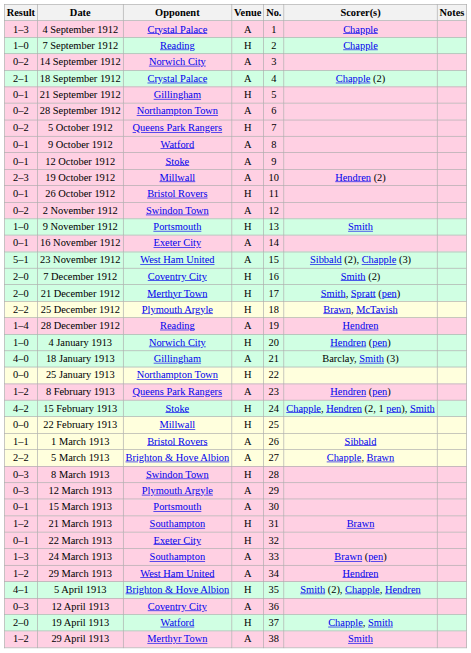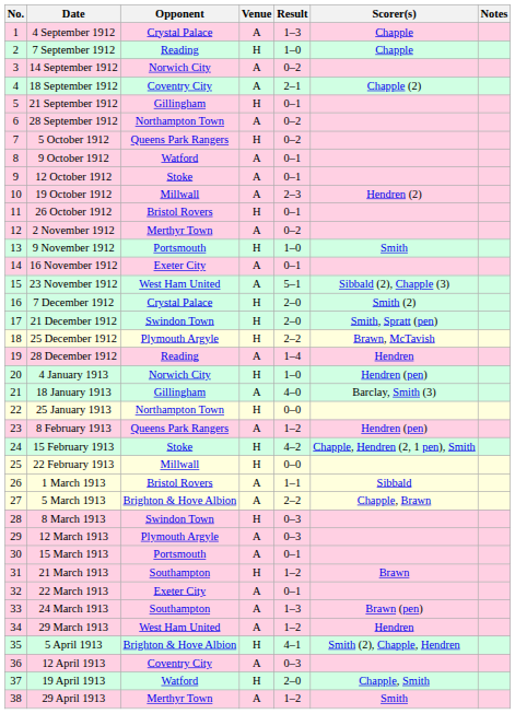columns swapped: No. <-> Result
18 September 1912 | Opponent: Crystal Palace -> Coventry City
2 November 1912 | Opponent: Swindon Town -> Merthyr Town
7 December 1912 | Opponent: Coventry City -> Crystal Palace
21 December 1912 | Opponent: Merthyr Town -> Swindon Town
22 March 1913 | Venue: H -> A
